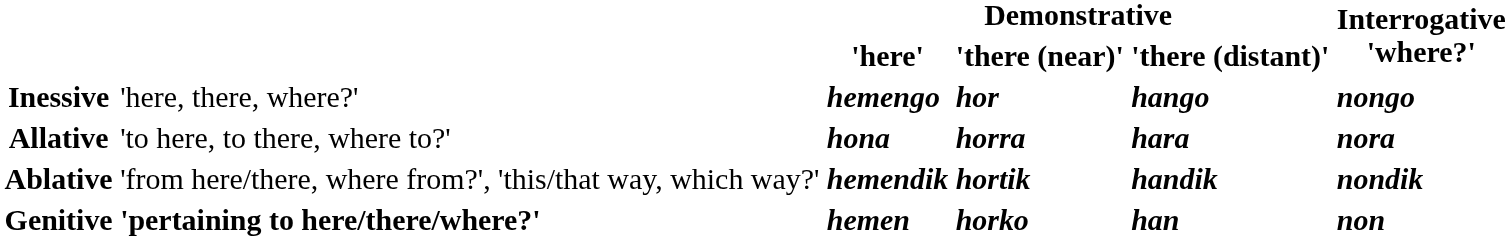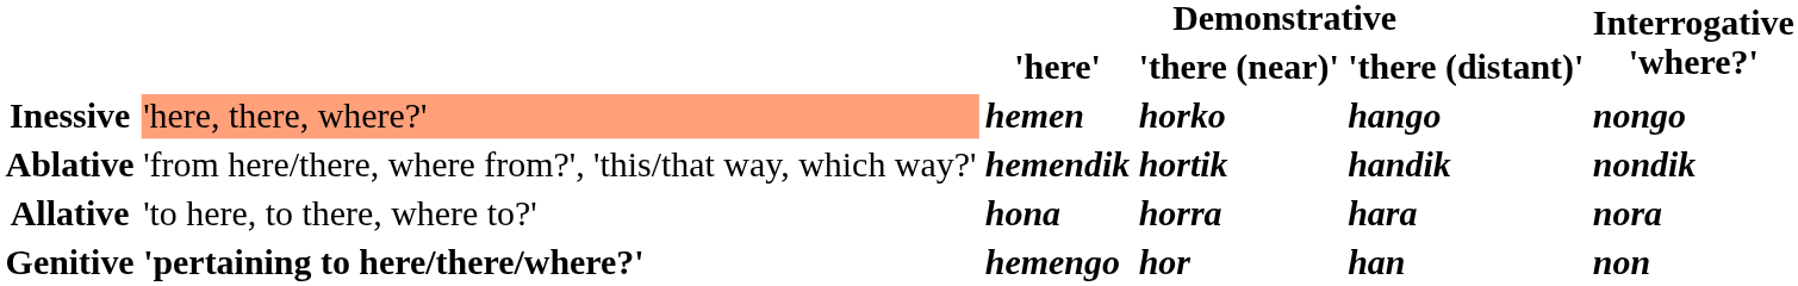Inessive | column 2: no background -> lightsalmon background
Inessive | Demonstrative / 'here': hemengo -> hemen
Inessive | Demonstrative / 'there (near)': hor -> horko
rows swapped: Allative <-> Ablative
Genitive | Demonstrative / 'here': hemen -> hemengo
Genitive | Demonstrative / 'there (near)': horko -> hor
